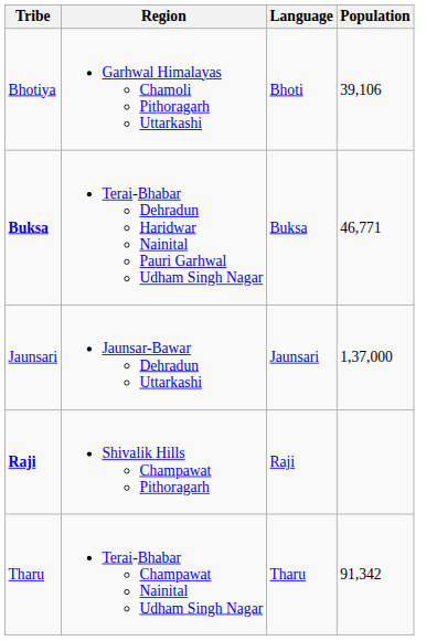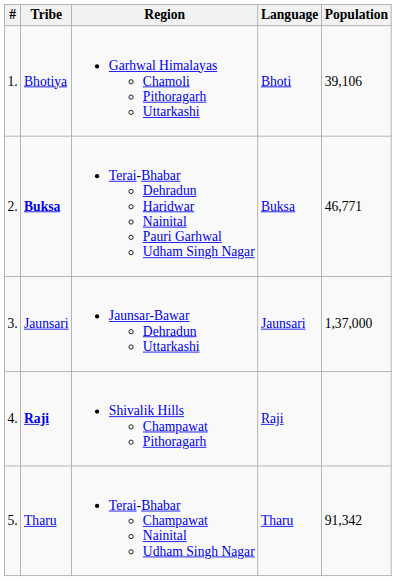+ column: # | 1. | 2. | 3. | 4. | 5.
